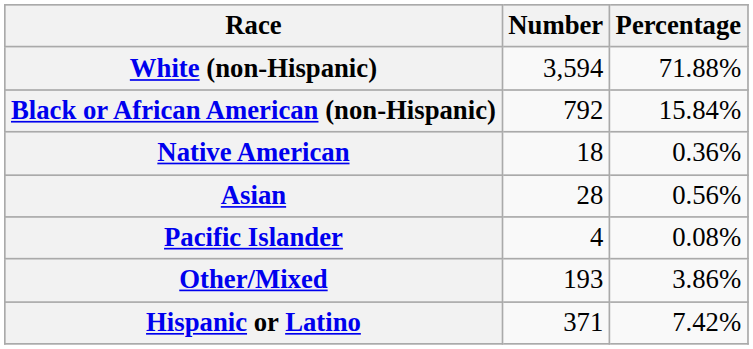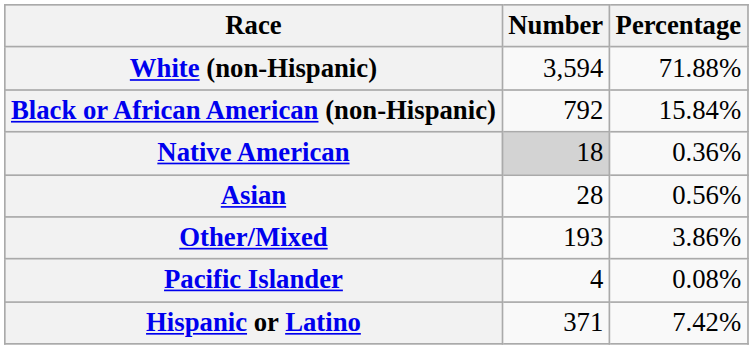Native American | Number: no background -> lightgrey background
rows swapped: Pacific Islander <-> Other/Mixed
